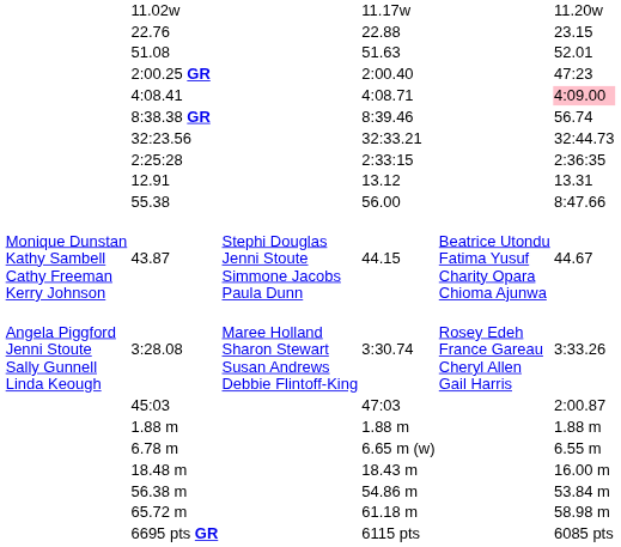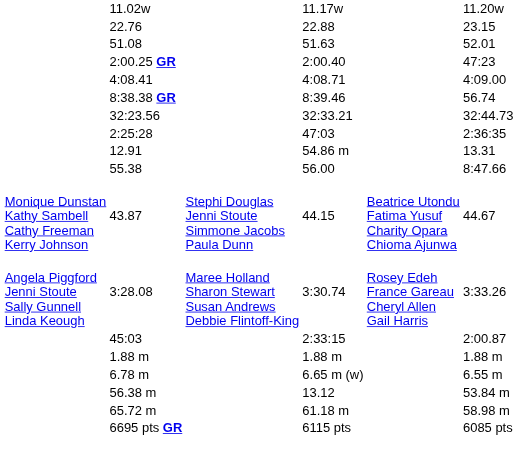4:08.41 | column 7: pink background -> no background
2:25:28 | column 5: 2:33:15 -> 47:03
12.91 | column 5: 13.12 -> 54.86 m
45:03 | column 5: 47:03 -> 2:33:15
- row: 18.48 m | 18.43 m | 16.00 m
56.38 m | column 5: 54.86 m -> 13.12
